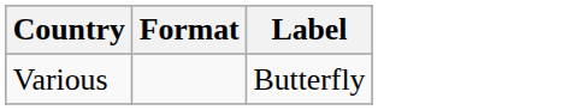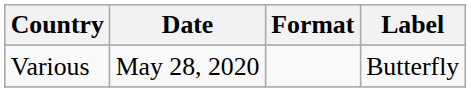+ column: Date | May 28, 2020
